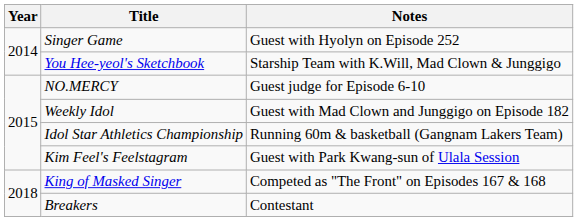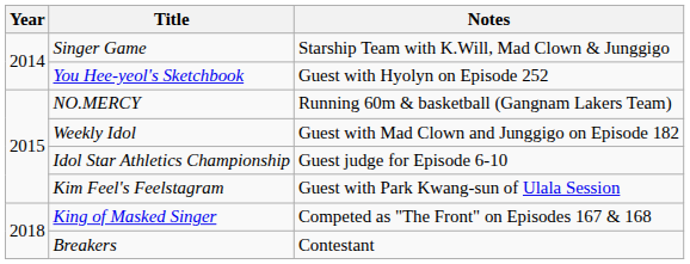Singer Game | Notes: Guest with Hyolyn on Episode 252 -> Starship Team with K.Will, Mad Clown & Junggigo
You Hee-yeol's Sketchbook | Notes: Starship Team with K.Will, Mad Clown & Junggigo -> Guest with Hyolyn on Episode 252
NO.MERCY | Notes: Guest judge for Episode 6-10 -> Running 60m & basketball (Gangnam Lakers Team)
Idol Star Athletics Championship | Notes: Running 60m & basketball (Gangnam Lakers Team) -> Guest judge for Episode 6-10
